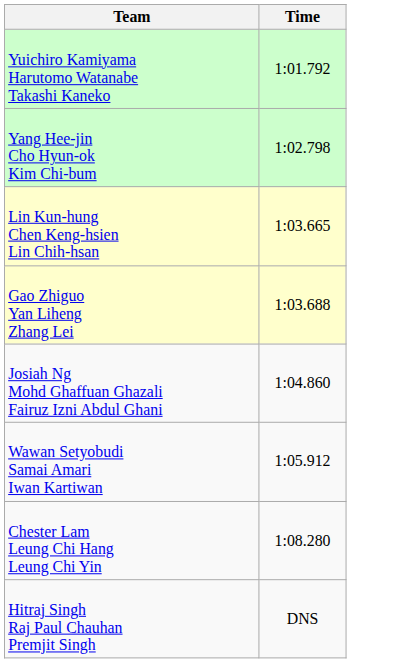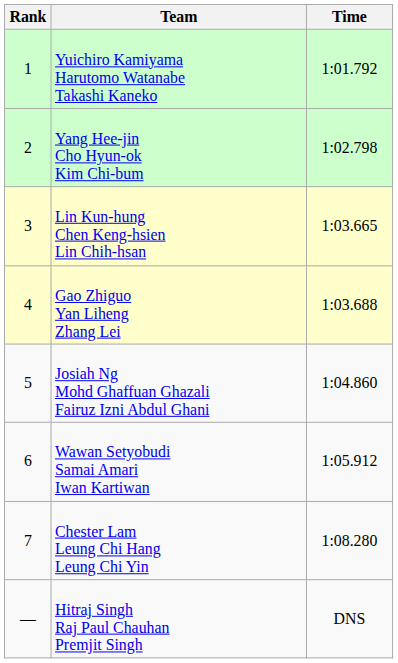+ column: Rank | 1 | 2 | 3 | 4 | 5 | 6 | 7 | —
